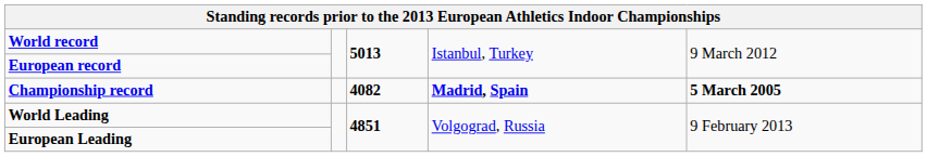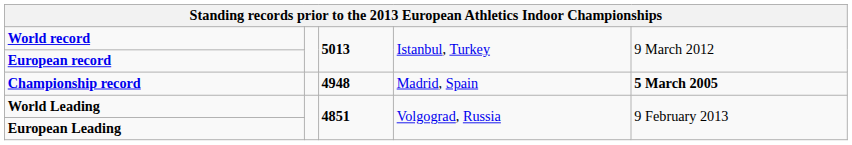Championship record | column 3: 4082 -> 4948
Championship record | column 4: bold -> normal
